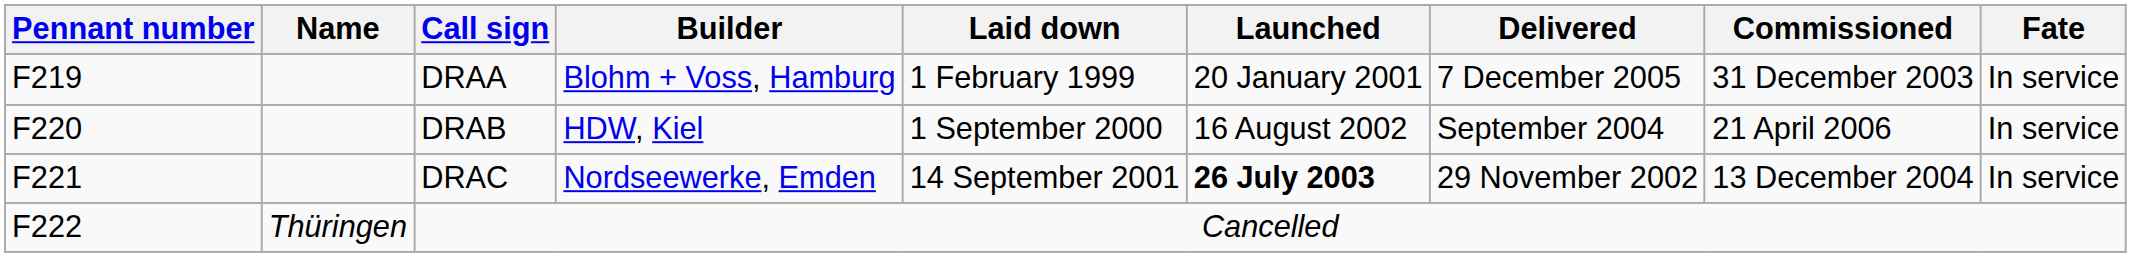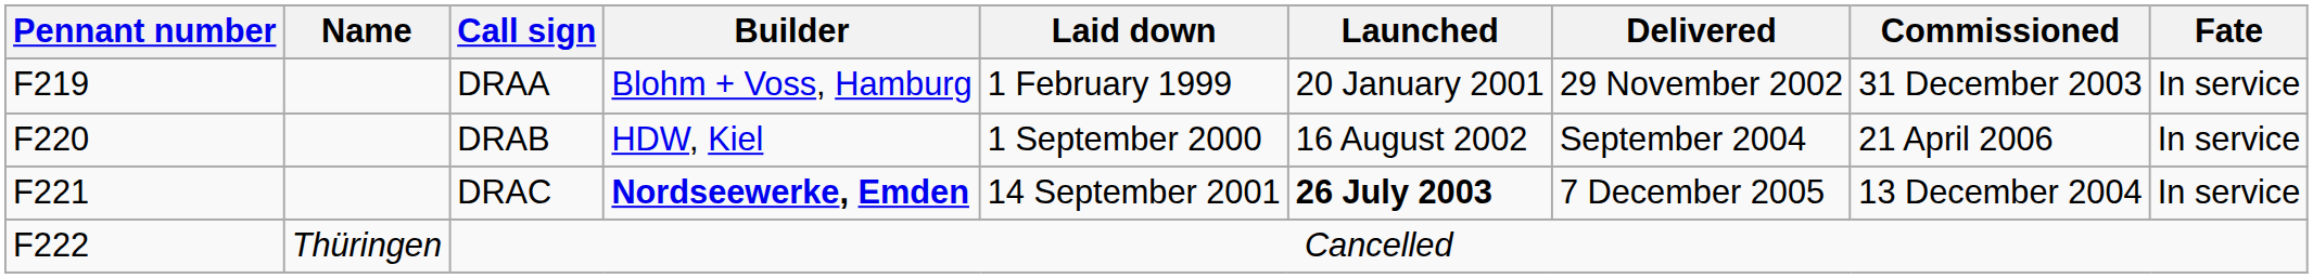DRAA | Delivered: 7 December 2005 -> 29 November 2002
DRAC | Builder: normal -> bold
DRAC | Delivered: 29 November 2002 -> 7 December 2005
